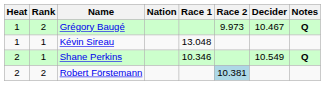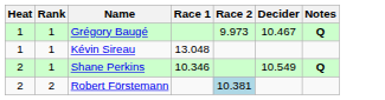- column: Nation
Grégory Baugé | Rank: 2 -> 1
